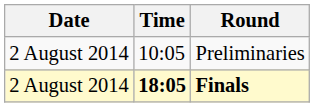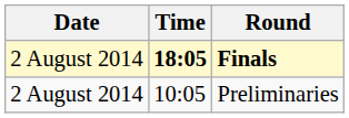rows swapped: Preliminaries <-> Finals
